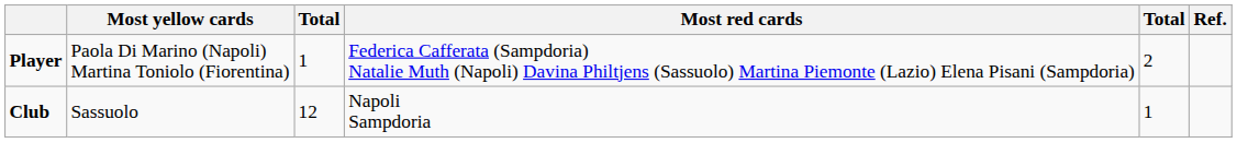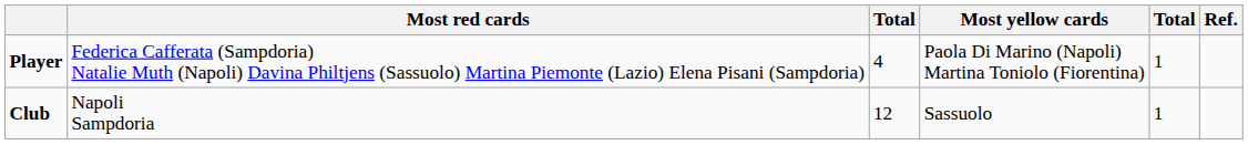columns swapped: Most yellow cards <-> Most red cards
Player | column 3: 1 -> 4
Player | column 5: 2 -> 1
